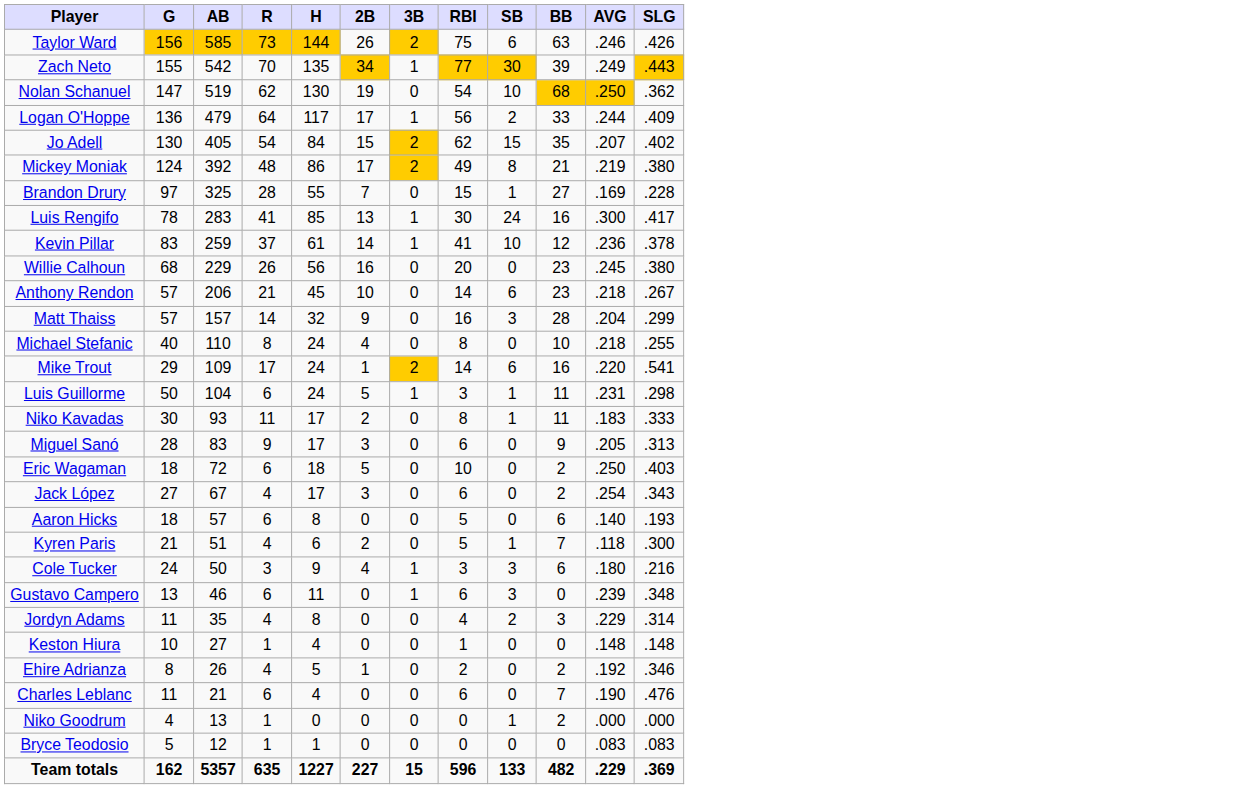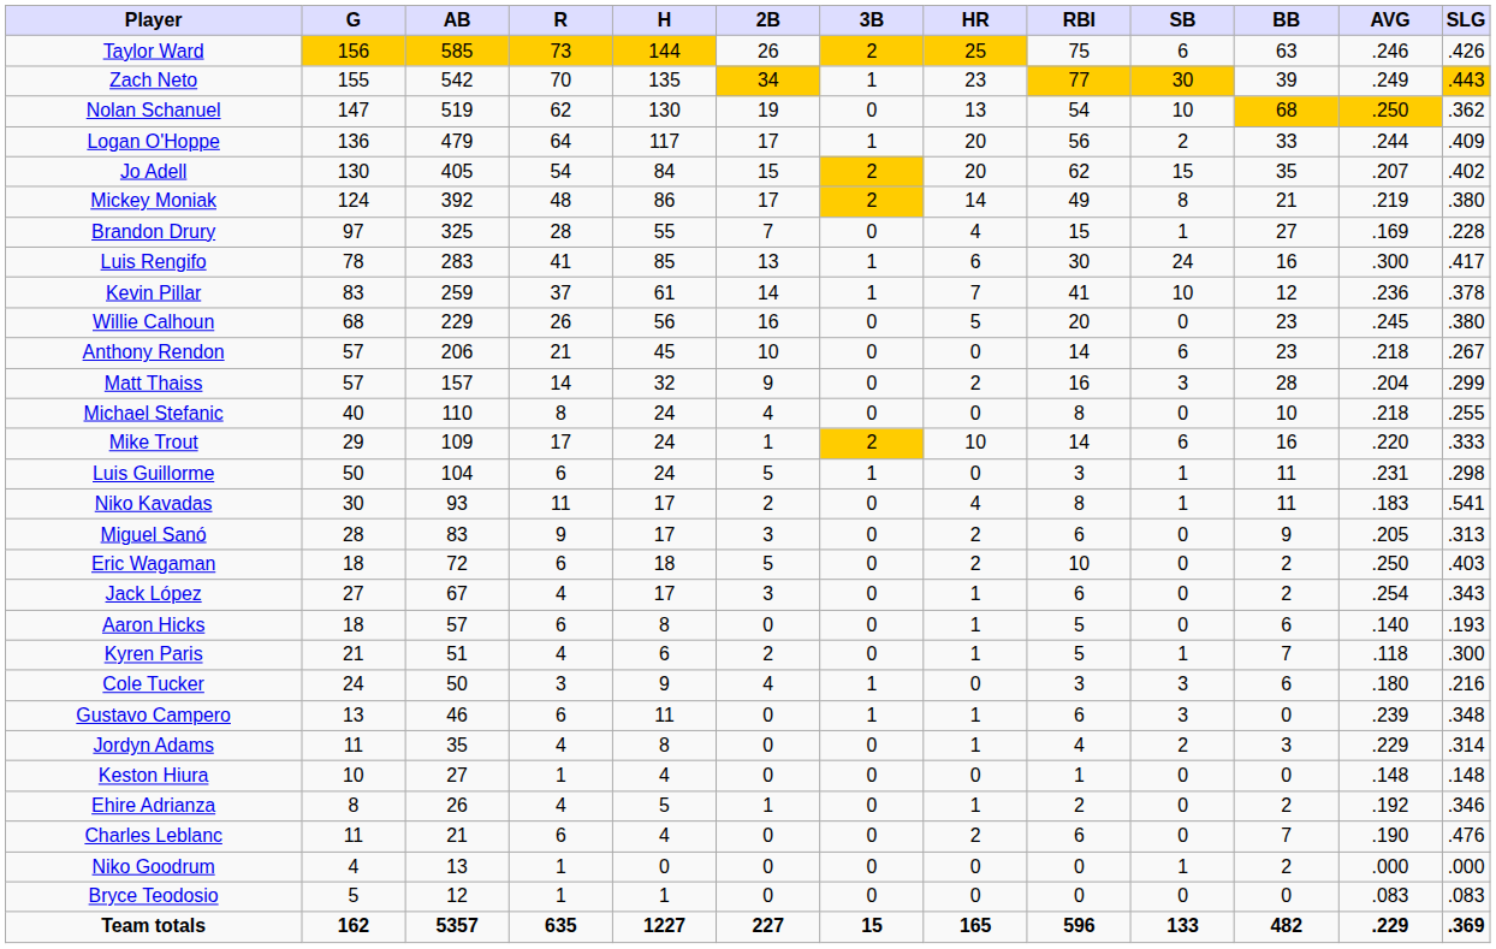+ column: HR | 25 | 23 | 13 | 20 | 20 | 14 | 4 | 6 | 7 | 5 | 0 | 2 | 0 | 10 | 0 | 4 | 2 | 2 | 1 | 1 | 1 | 0 | 1 | 1 | 0 | 1 | 2 | 0 | 0 | 165
Mike Trout | SLG: .541 -> .333
Niko Kavadas | SLG: .333 -> .541
